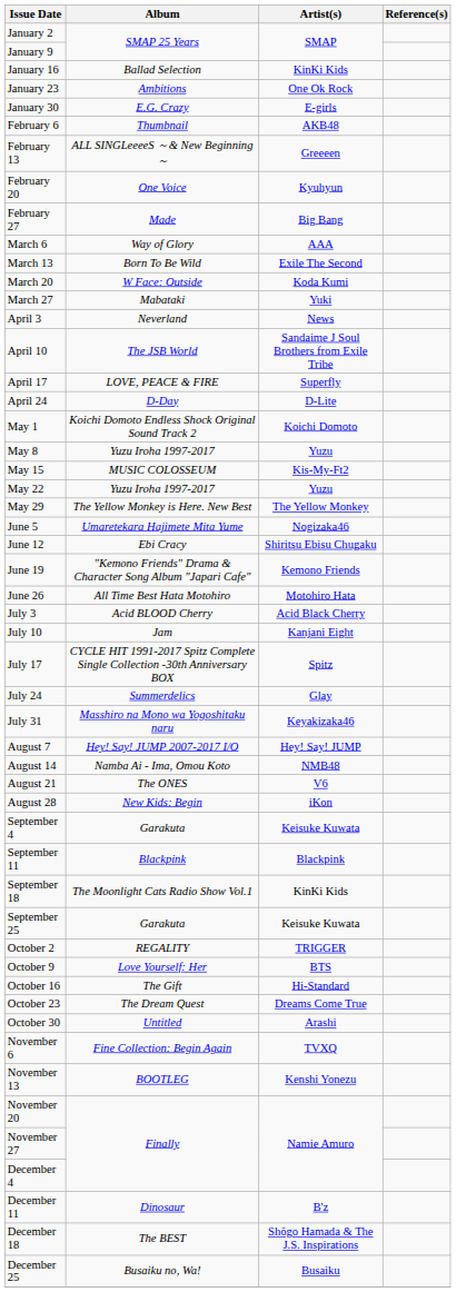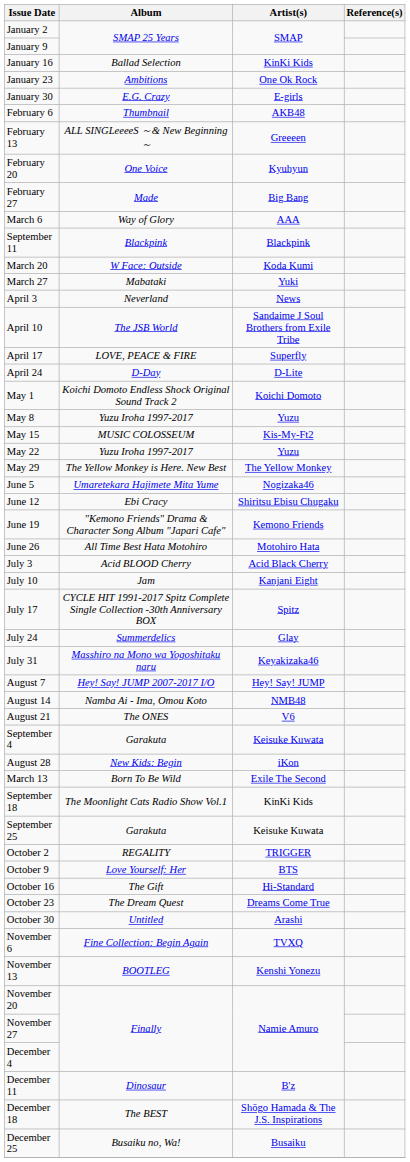rows swapped: March 13 <-> September 11
rows swapped: August 28 <-> September 4
